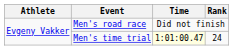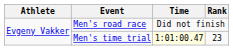Men's time trial | Rank: 24 -> 23
